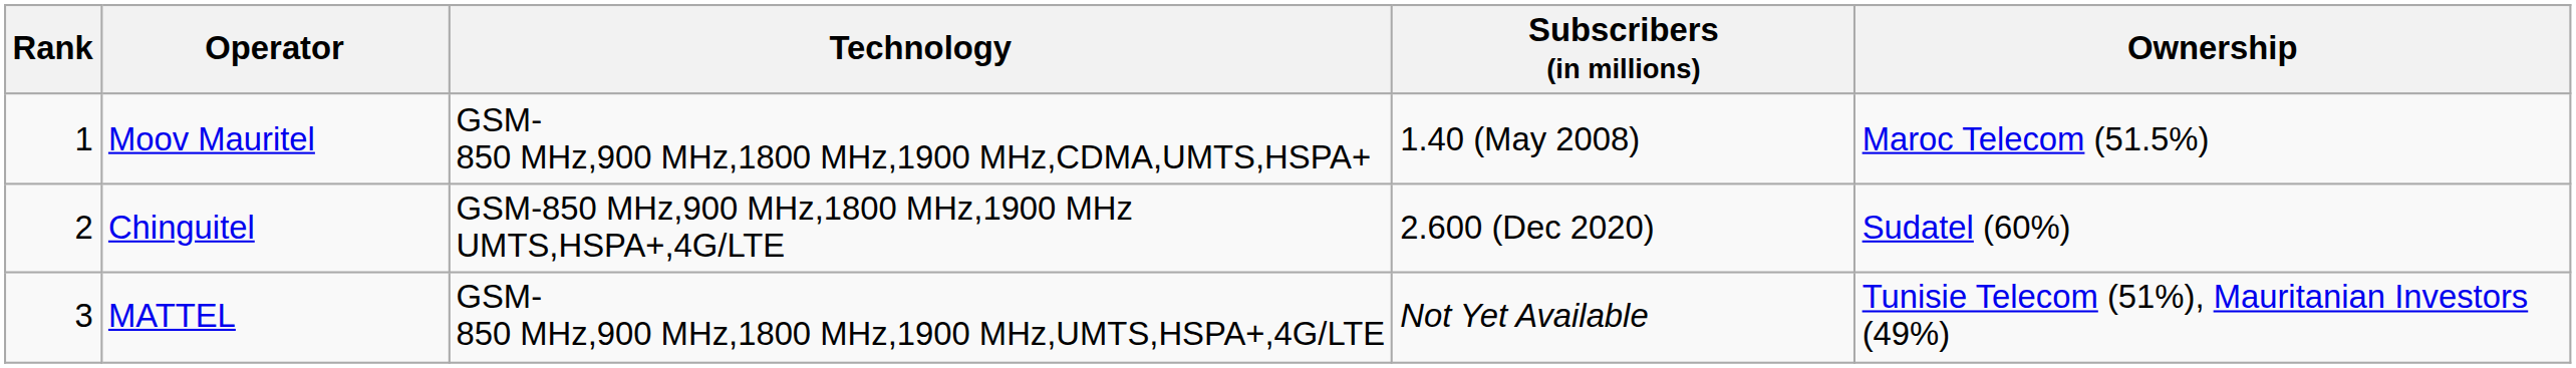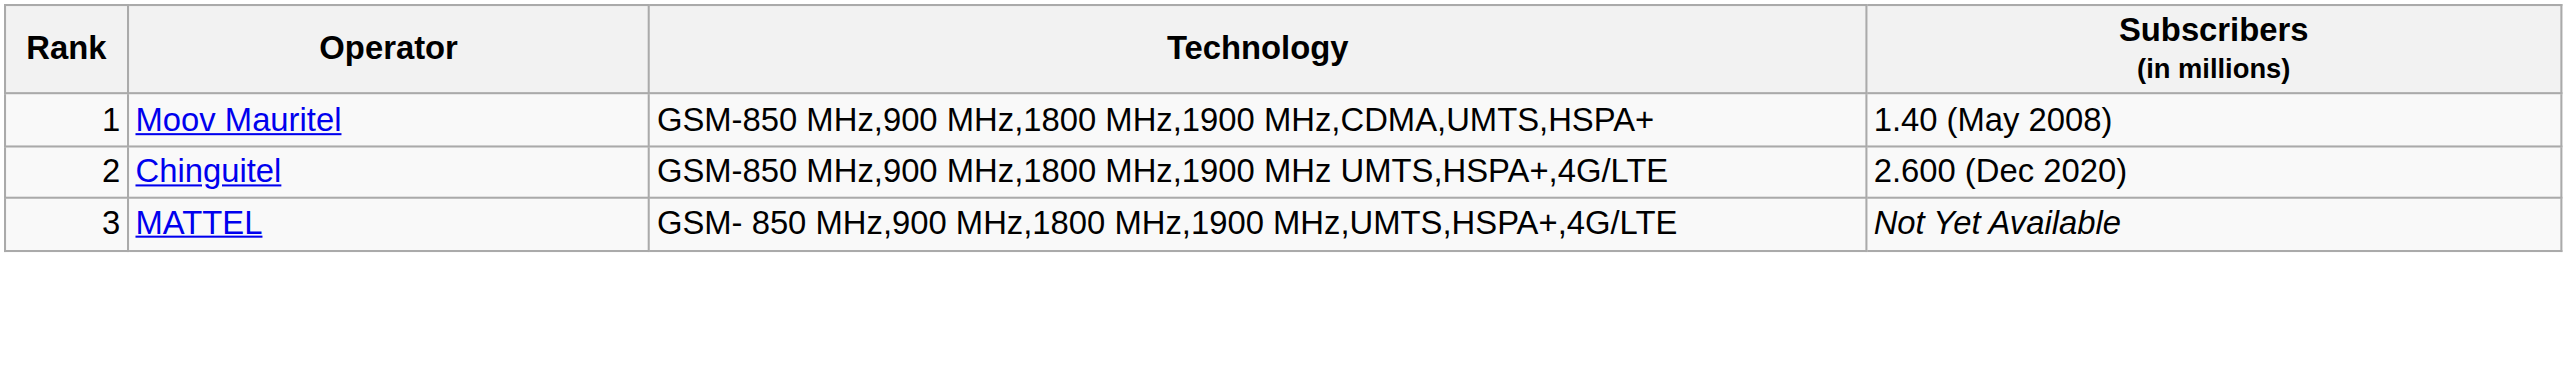- column: Ownership | Maroc Telecom (51.5%) | Sudatel (60%) | Tunisie Telecom (51%), Mauritanian Investors (49%)
